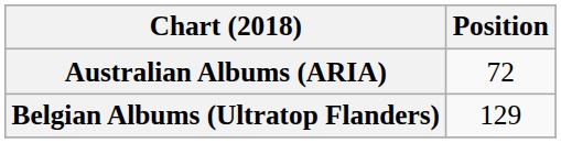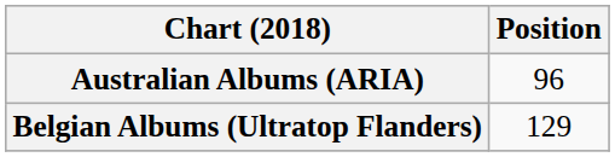Australian Albums (ARIA) | Position: 72 -> 96
